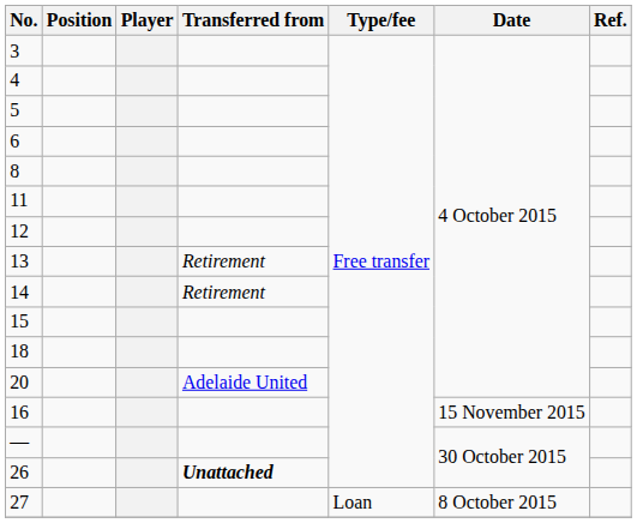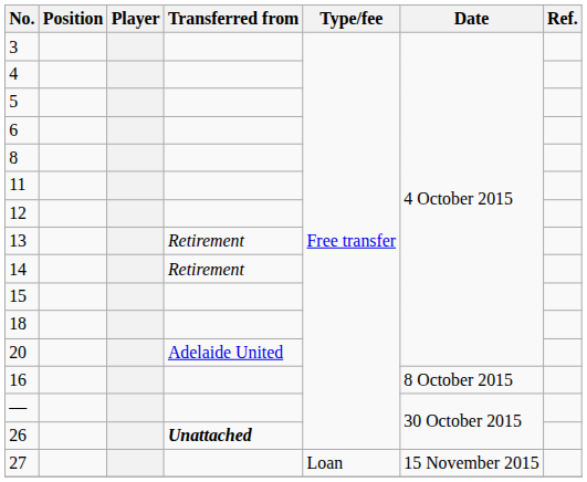16 | Date: 15 November 2015 -> 8 October 2015
27 | Date: 8 October 2015 -> 15 November 2015
